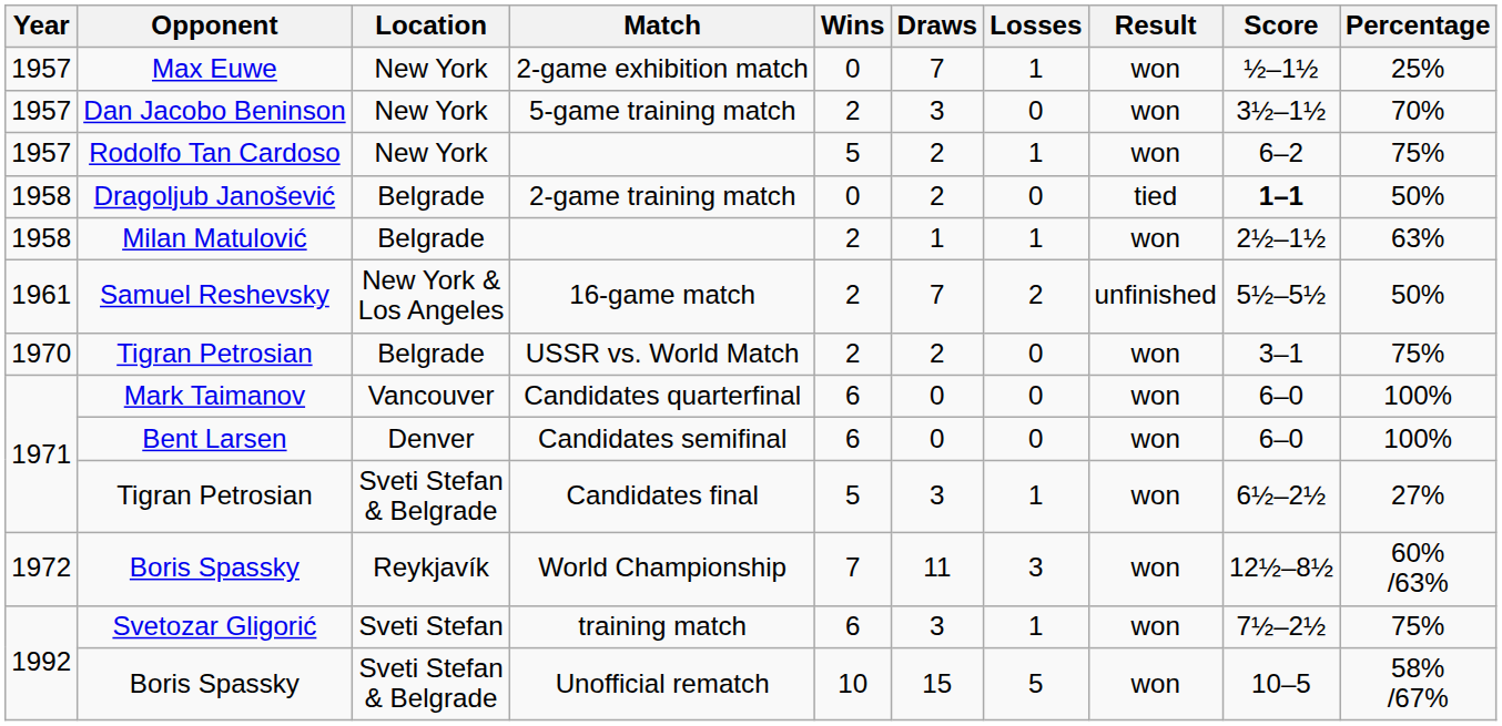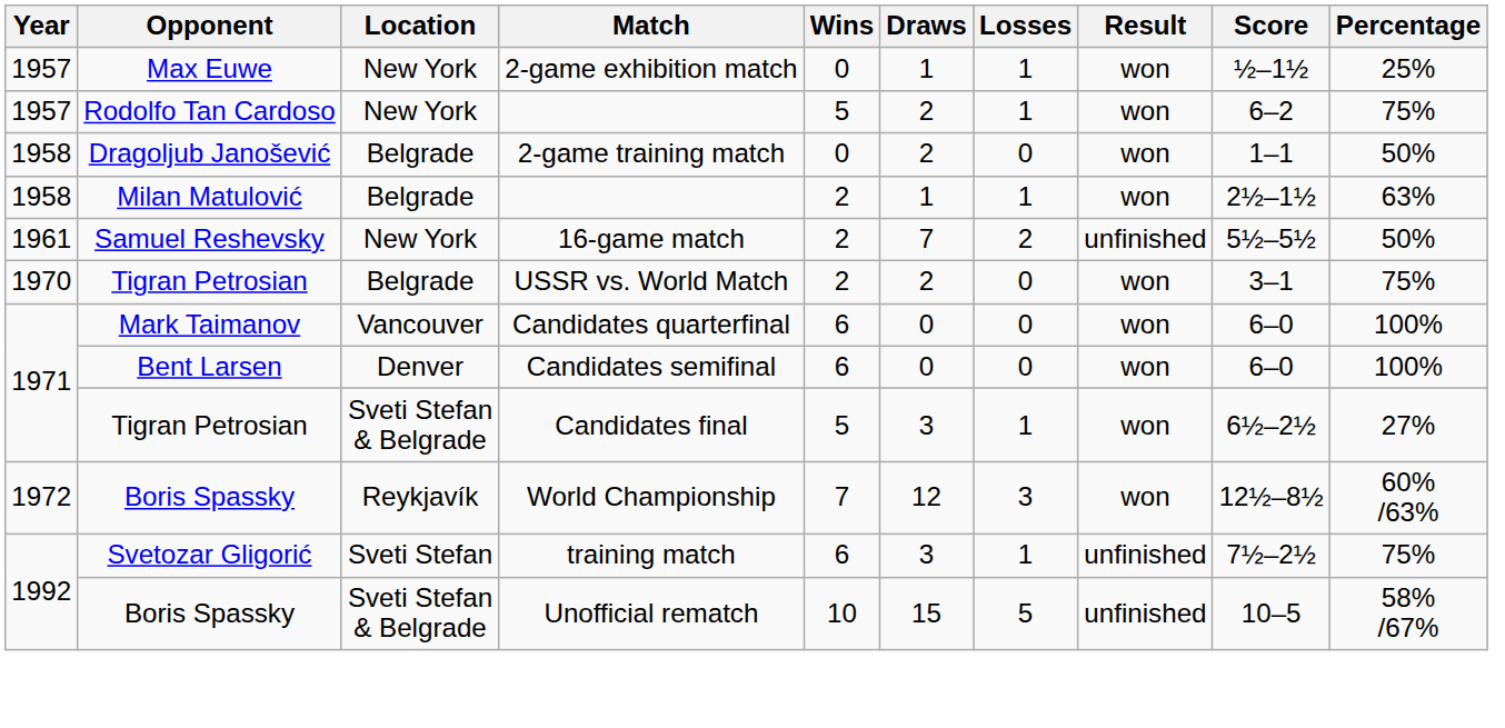2-game exhibition match | Draws: 7 -> 1
- row: 1957 | Dan Jacobo Beninson | New York | 5-game training match | 2 | 3 | 0 | won | 3½–1½ | 70%
2-game training match | Result: tied -> won
2-game training match | Score: bold -> normal
16-game match | Location: New York & Los Angeles -> New York
World Championship | Draws: 11 -> 12
training match | Result: won -> unfinished
Unofficial rematch | Result: won -> unfinished
